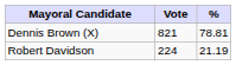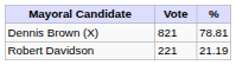Robert Davidson | Vote: 224 -> 221
